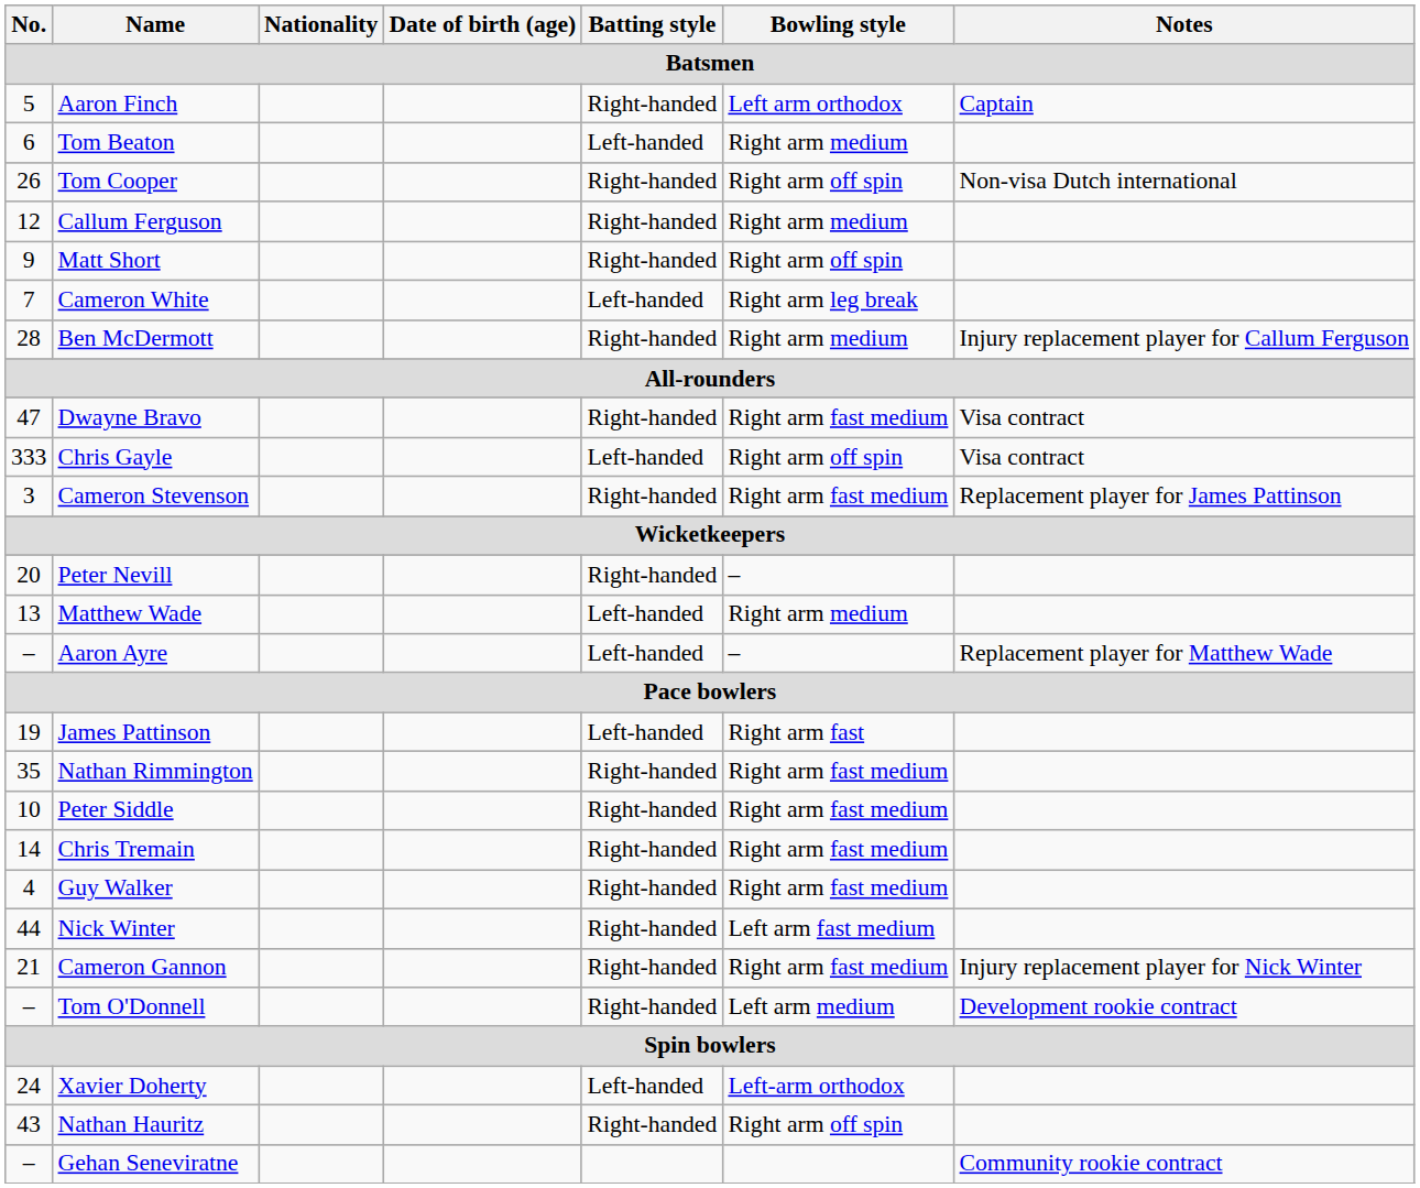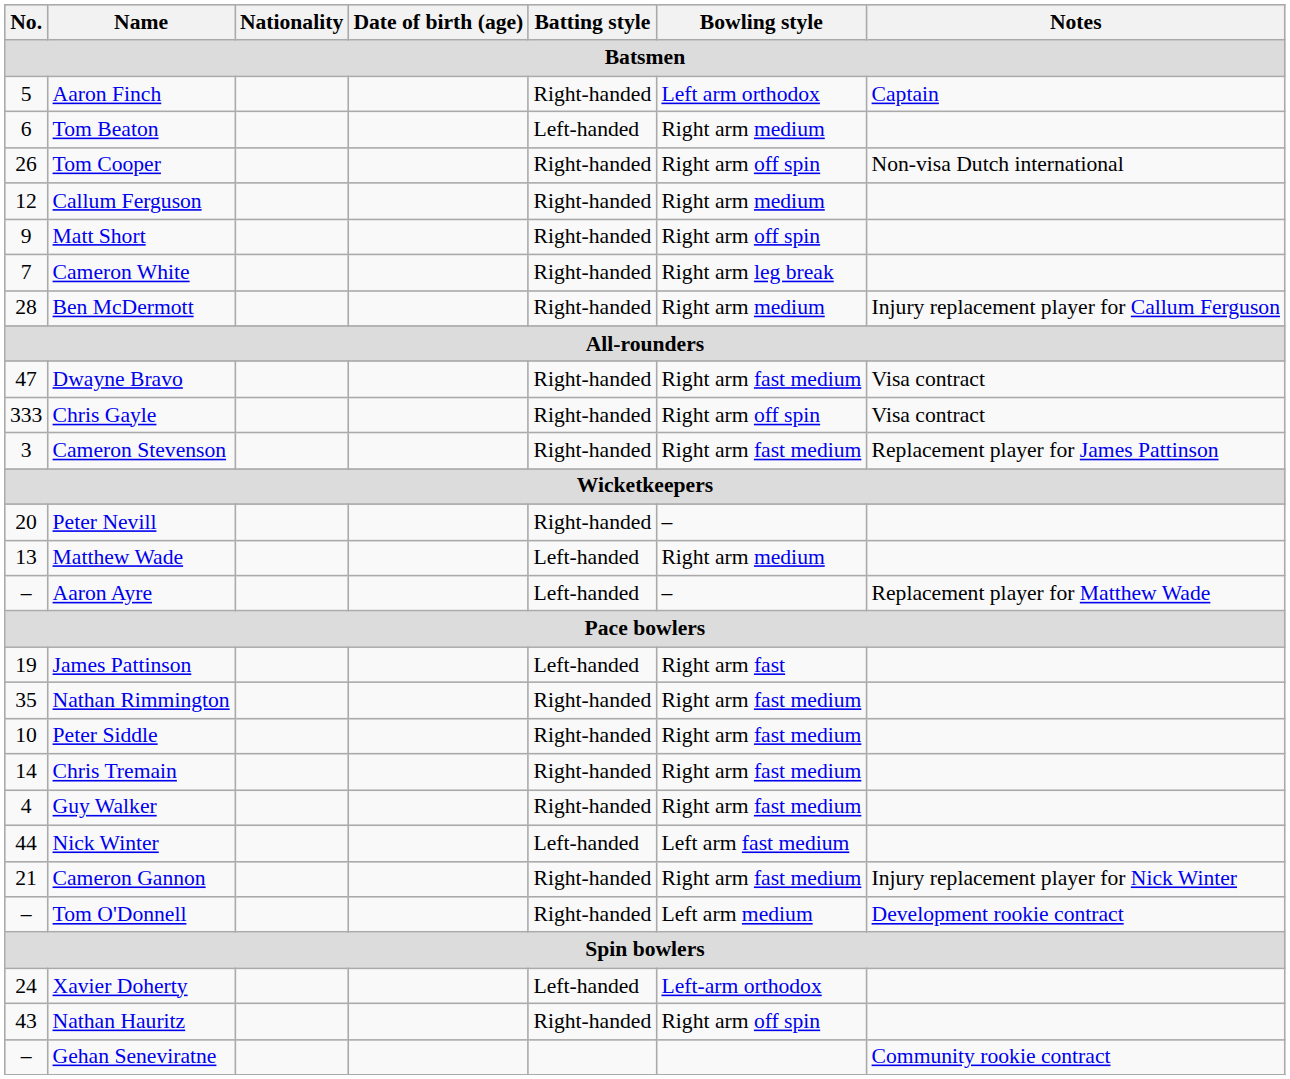Cameron White | Batting style: Left-handed -> Right-handed
Chris Gayle | Batting style: Left-handed -> Right-handed
Nick Winter | Batting style: Right-handed -> Left-handed
